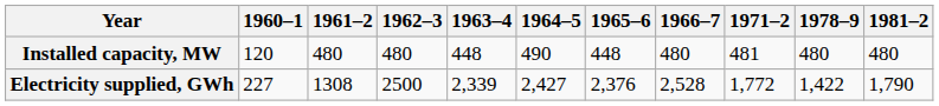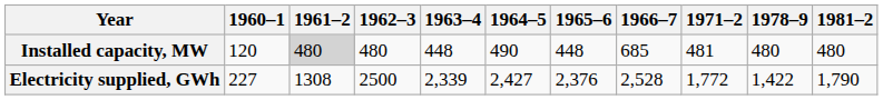Installed capacity, MW | 1961–2: no background -> lightgrey background
Installed capacity, MW | 1966–7: 480 -> 685
